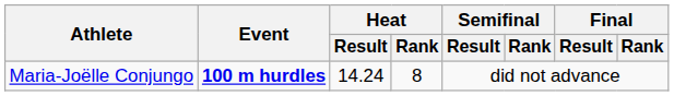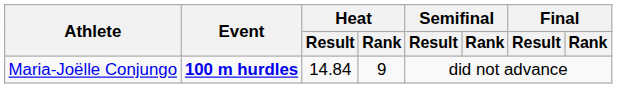Maria-Joëlle Conjungo | Heat / Result: 14.24 -> 14.84
Maria-Joëlle Conjungo | Heat / Rank: 8 -> 9
